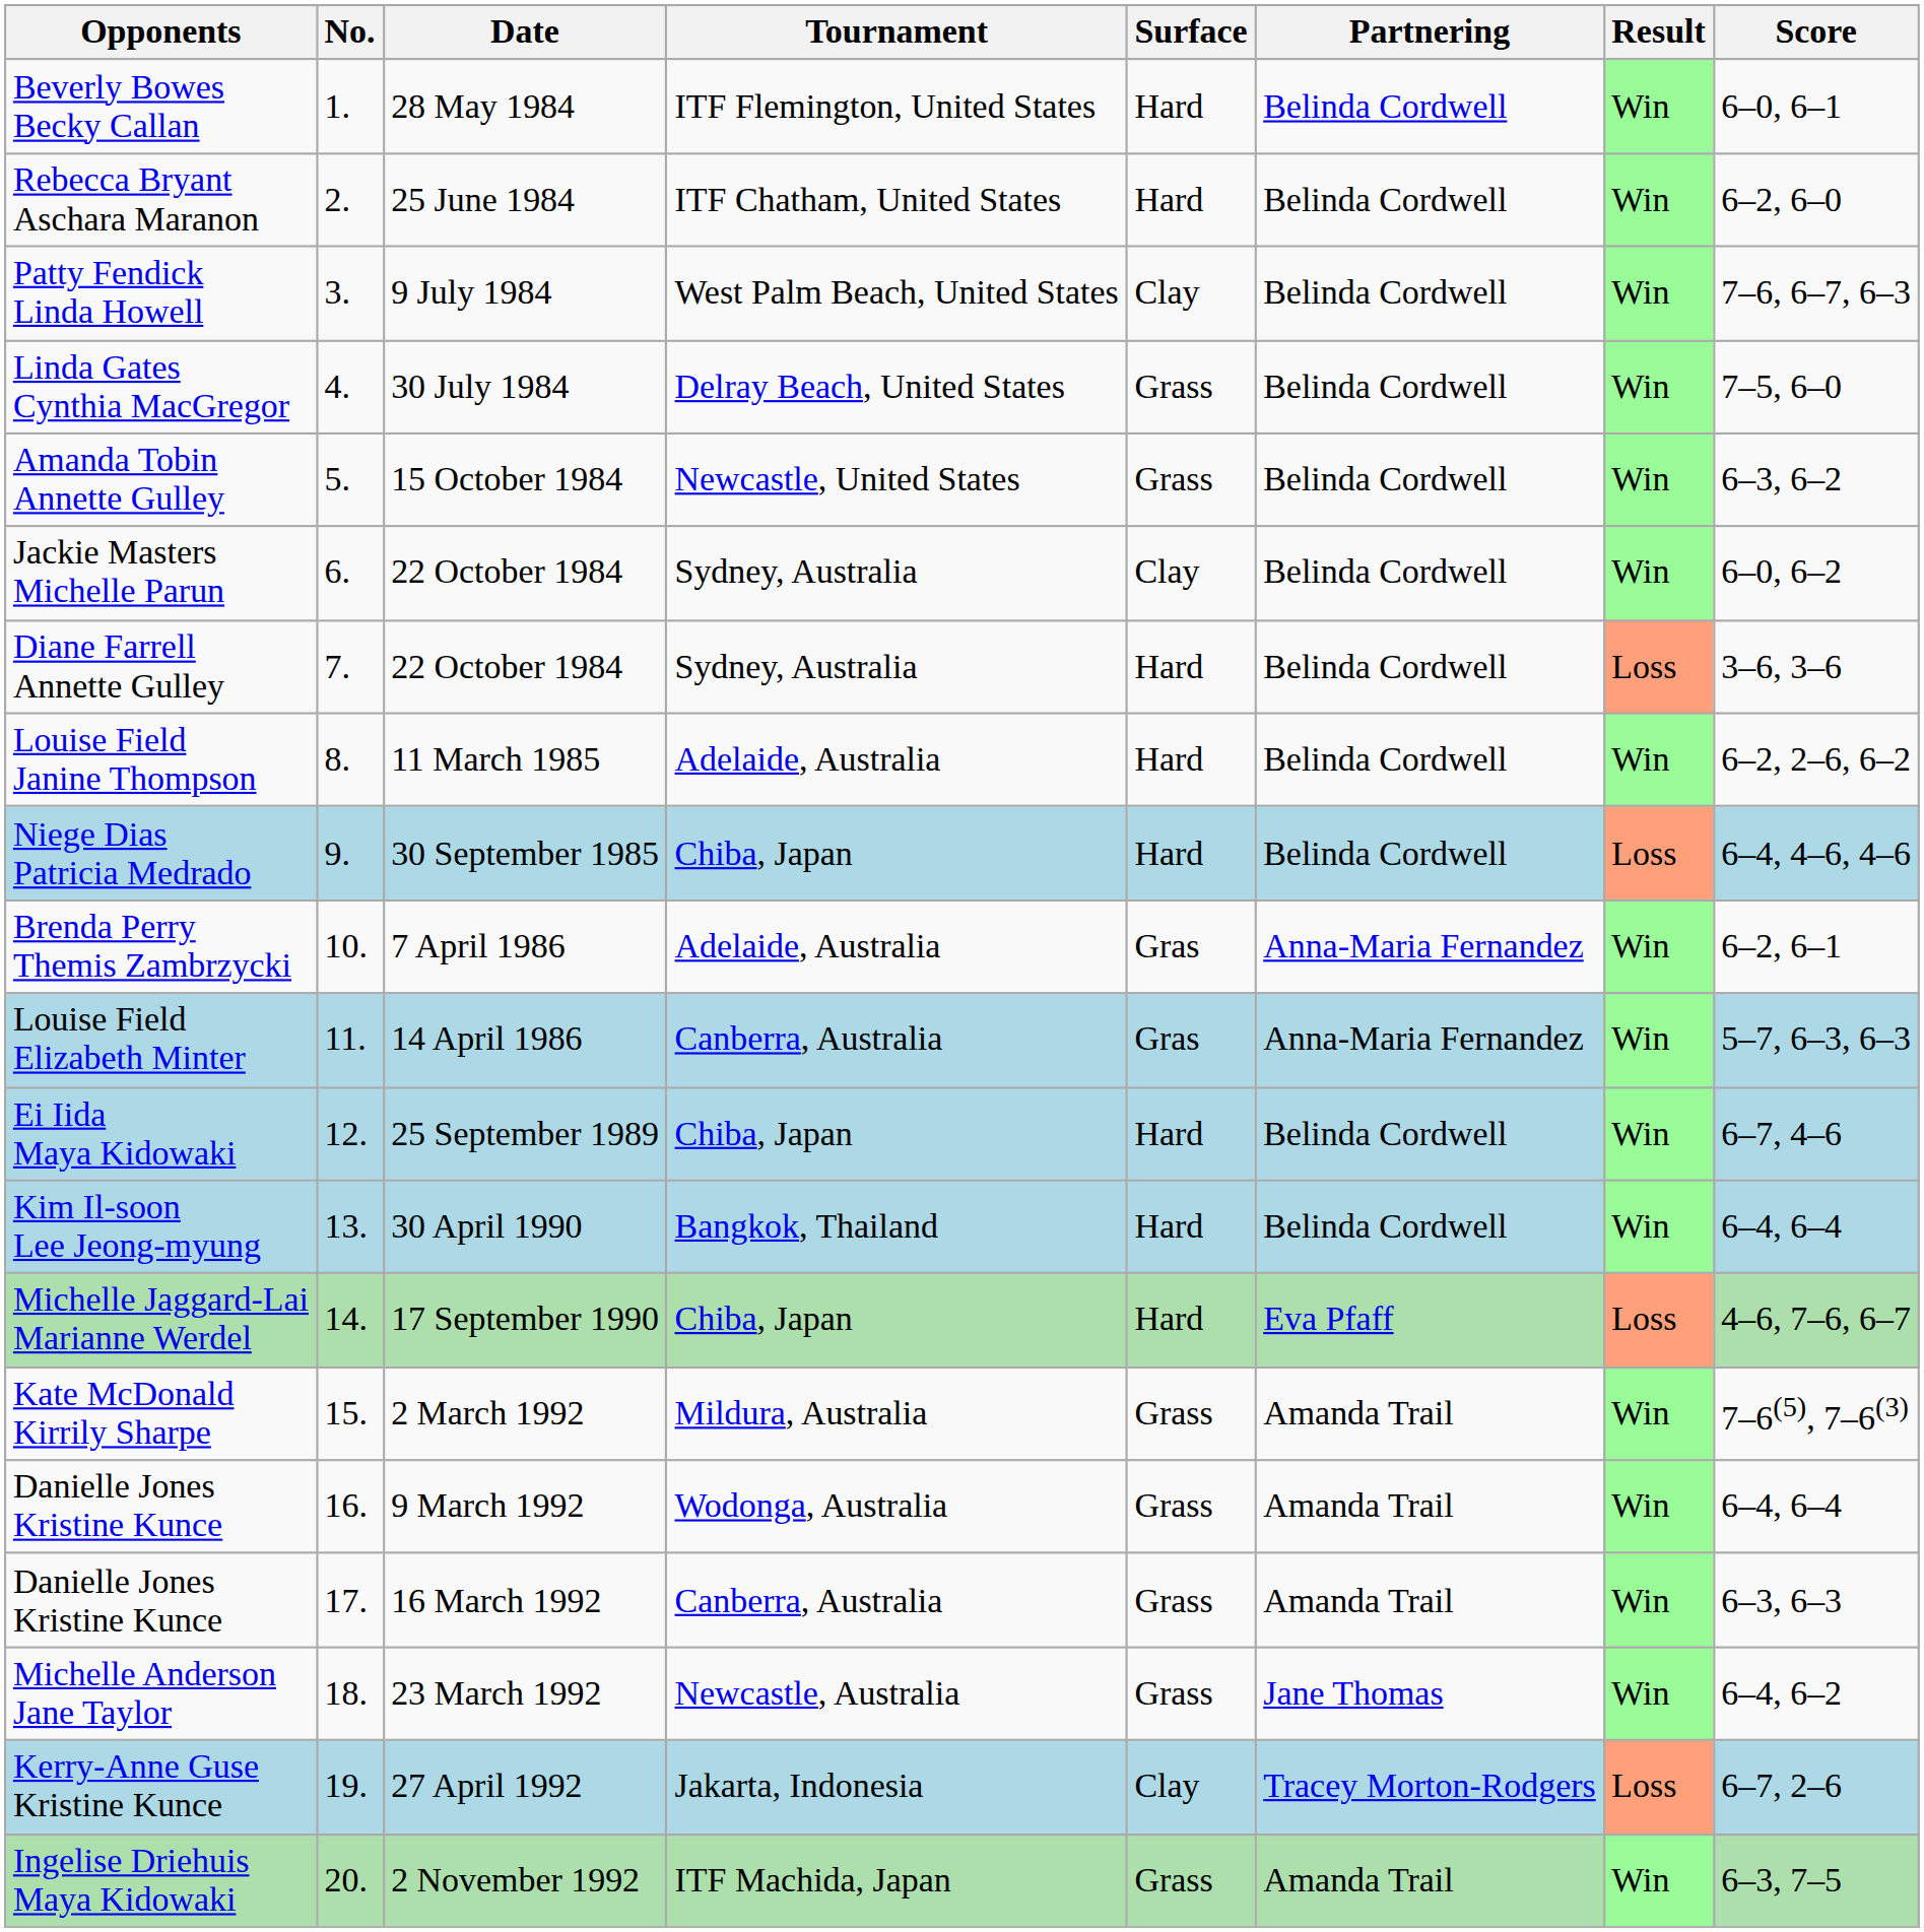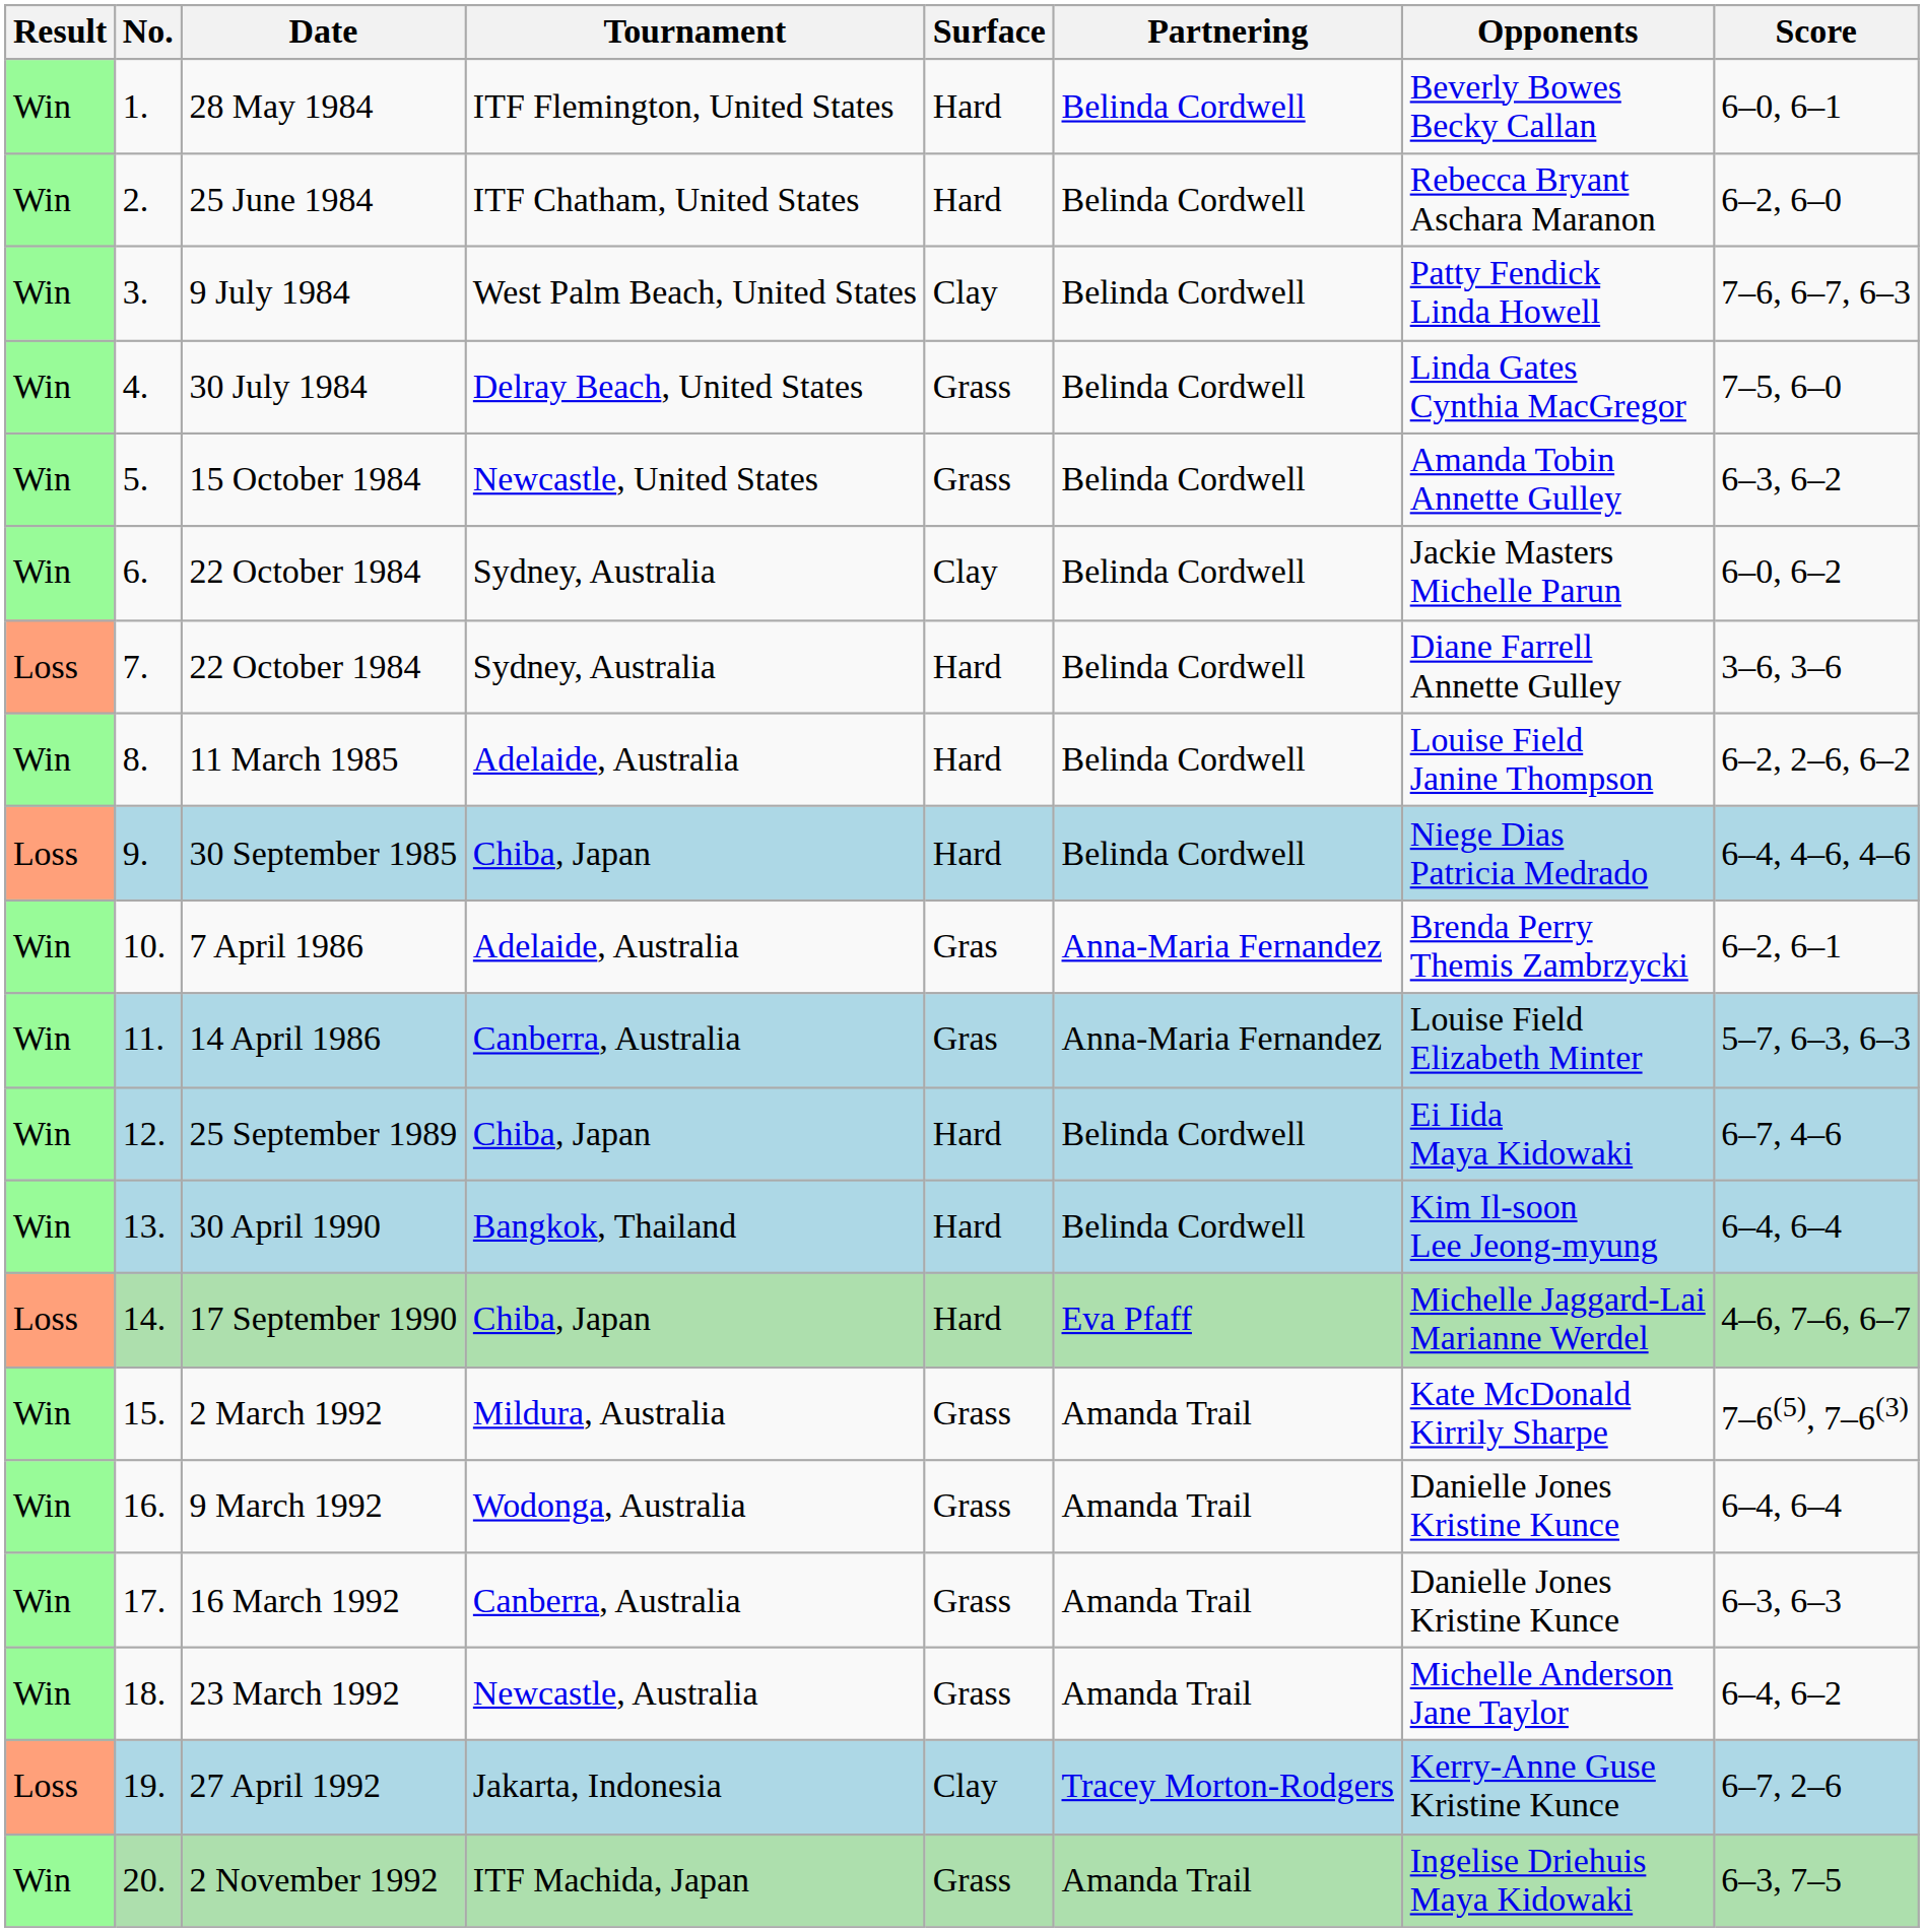columns swapped: Result <-> Opponents
23 March 1992 | Partnering: Jane Thomas -> Amanda Trail
